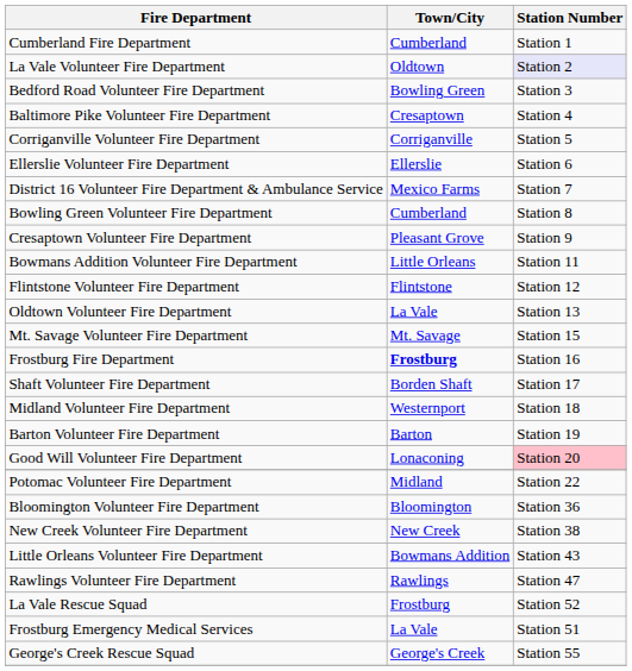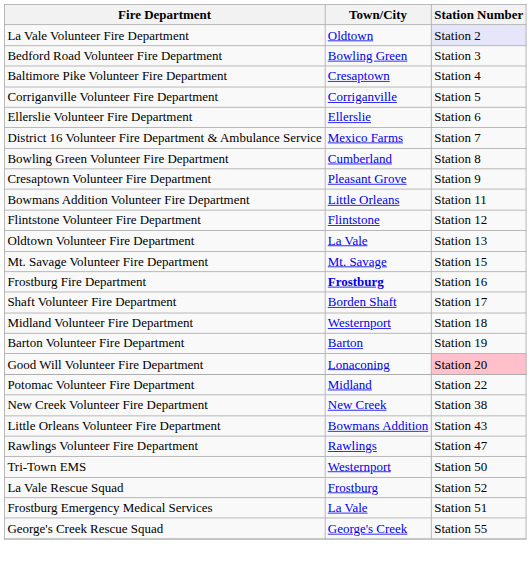- row: Cumberland Fire Department | Cumberland | Station 1
- row: Bloomington Volunteer Fire Department | Bloomington | Station 36
+ row: Tri-Town EMS | Westernport | Station 50
